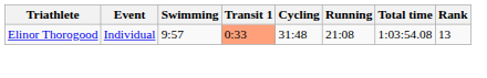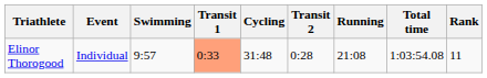+ column: Transit 2 | 0:28
Elinor Thorogood | Rank: 13 -> 11
